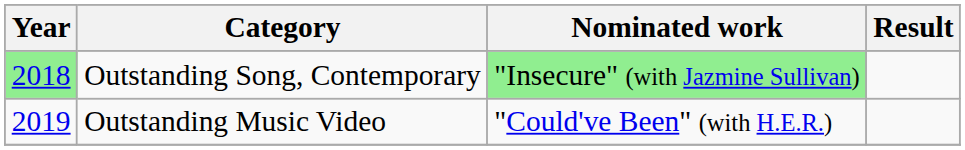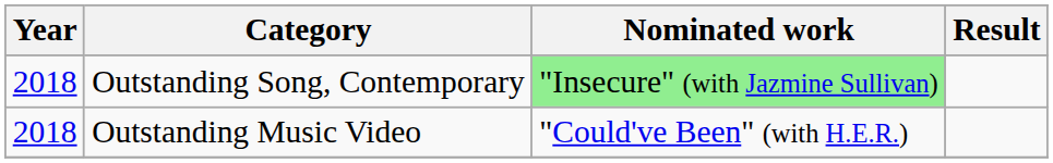Outstanding Song, Contemporary | Year: lightgreen background -> no background
Outstanding Music Video | Year: 2019 -> 2018
